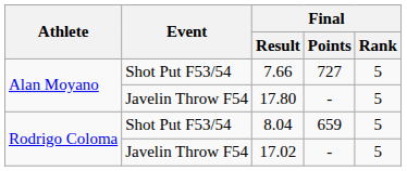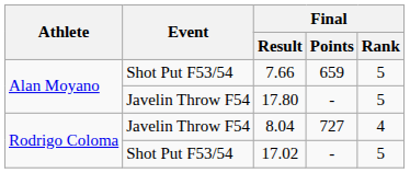7.66 | Final / Points: 727 -> 659
8.04 | Event: Shot Put F53/54 -> Javelin Throw F54
8.04 | Final / Points: 659 -> 727
8.04 | Final / Rank: 5 -> 4
17.02 | Event: Javelin Throw F54 -> Shot Put F53/54
